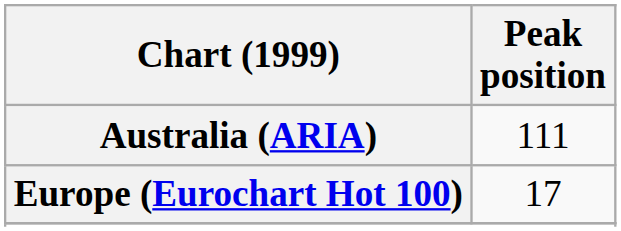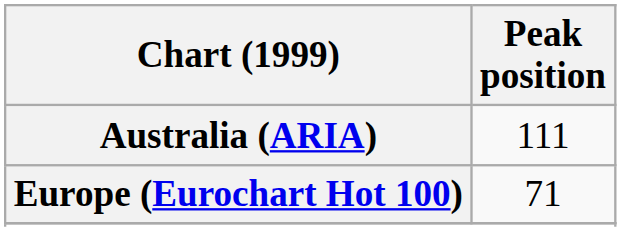Europe (Eurochart Hot 100) | Peak position: 17 -> 71
